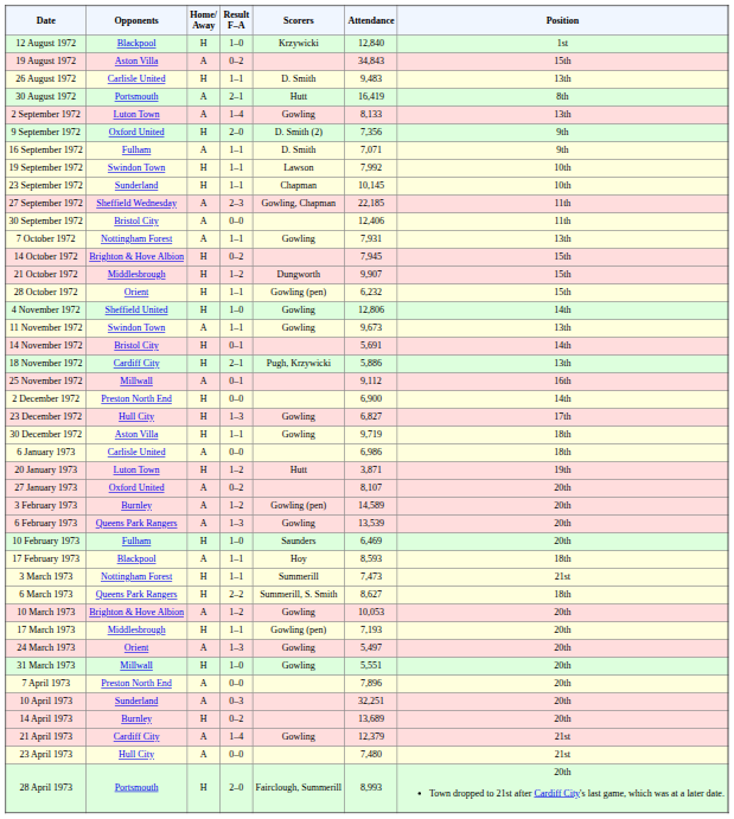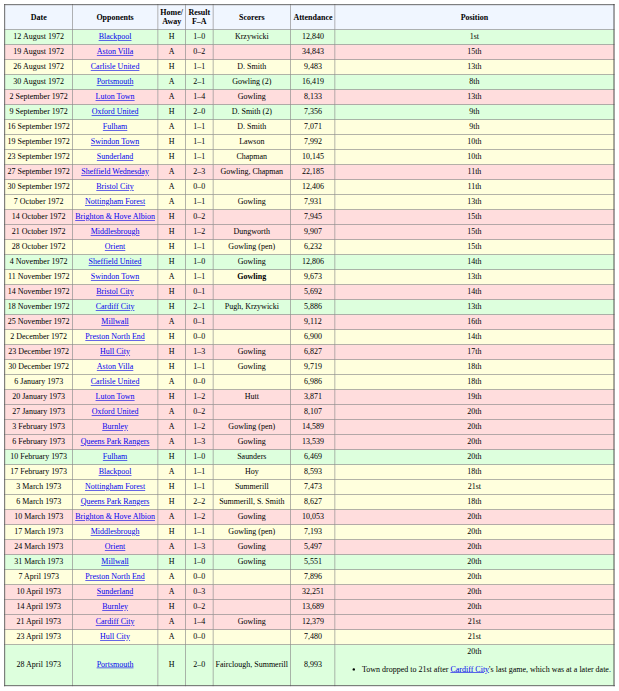30 August 1972 | Scorers: Hutt -> Gowling (2)
11 November 1972 | Scorers: normal -> bold
14 November 1972 | Attendance: 5,691 -> 5,692
